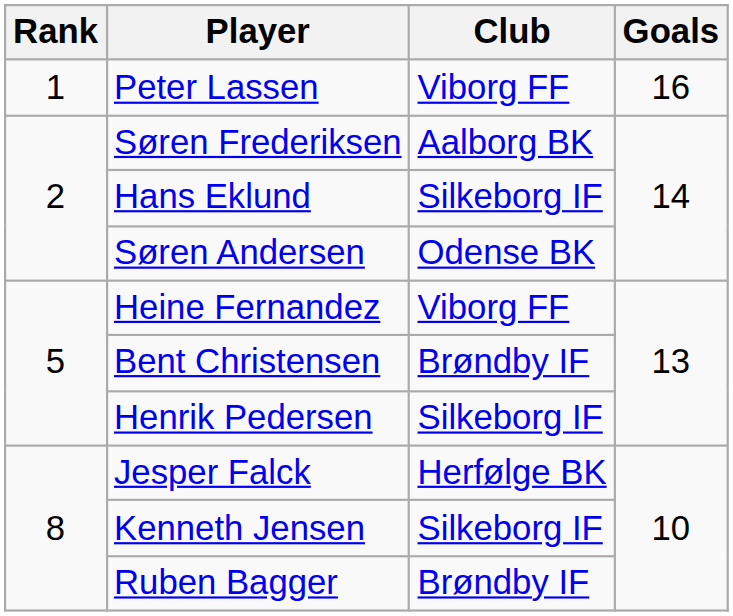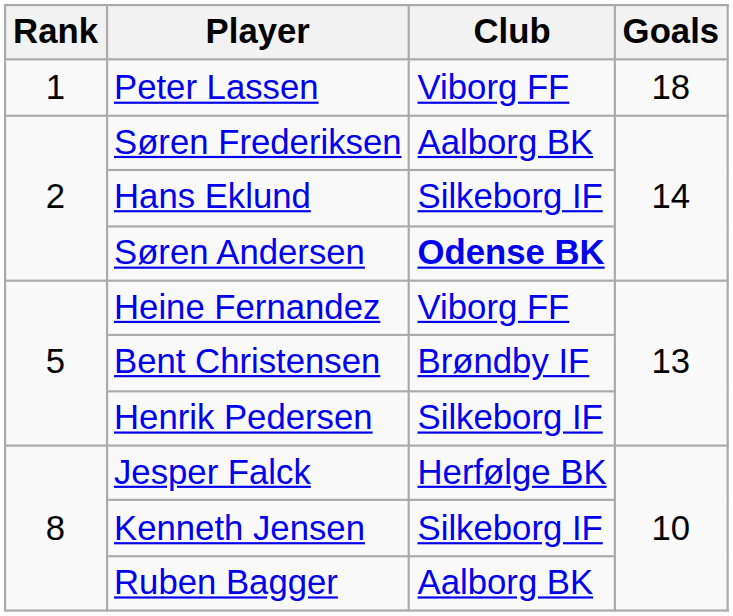Peter Lassen | Goals: 16 -> 18
Søren Andersen | Club: normal -> bold
Ruben Bagger | Club: Brøndby IF -> Aalborg BK
